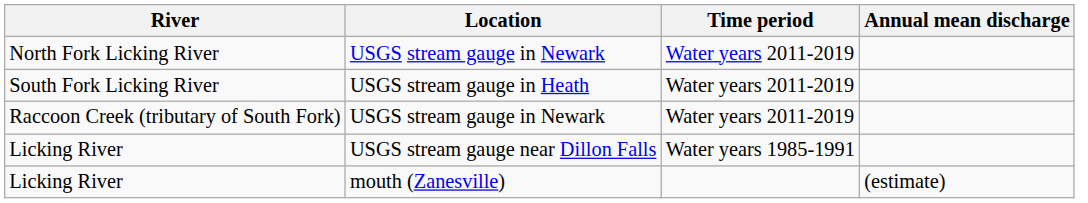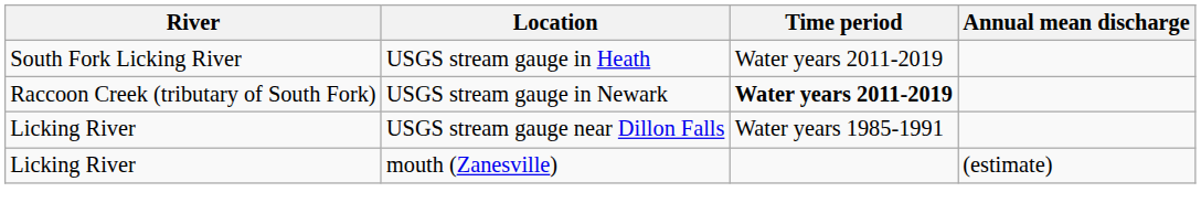- row: North Fork Licking River | USGS stream gauge in Newark | Water years 2011-2019
Raccoon Creek (tributary of South Fork) | Time period: normal -> bold
